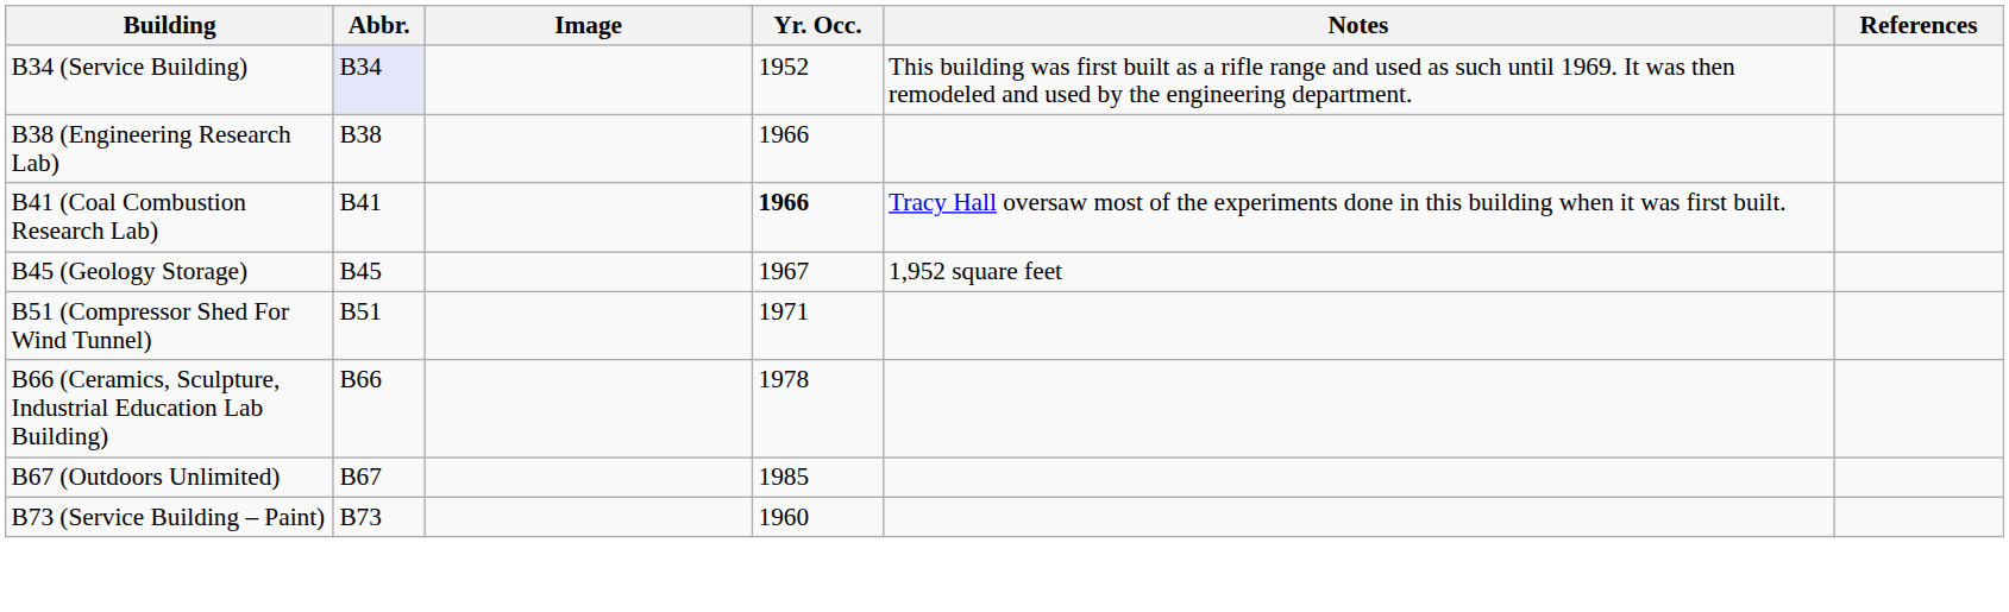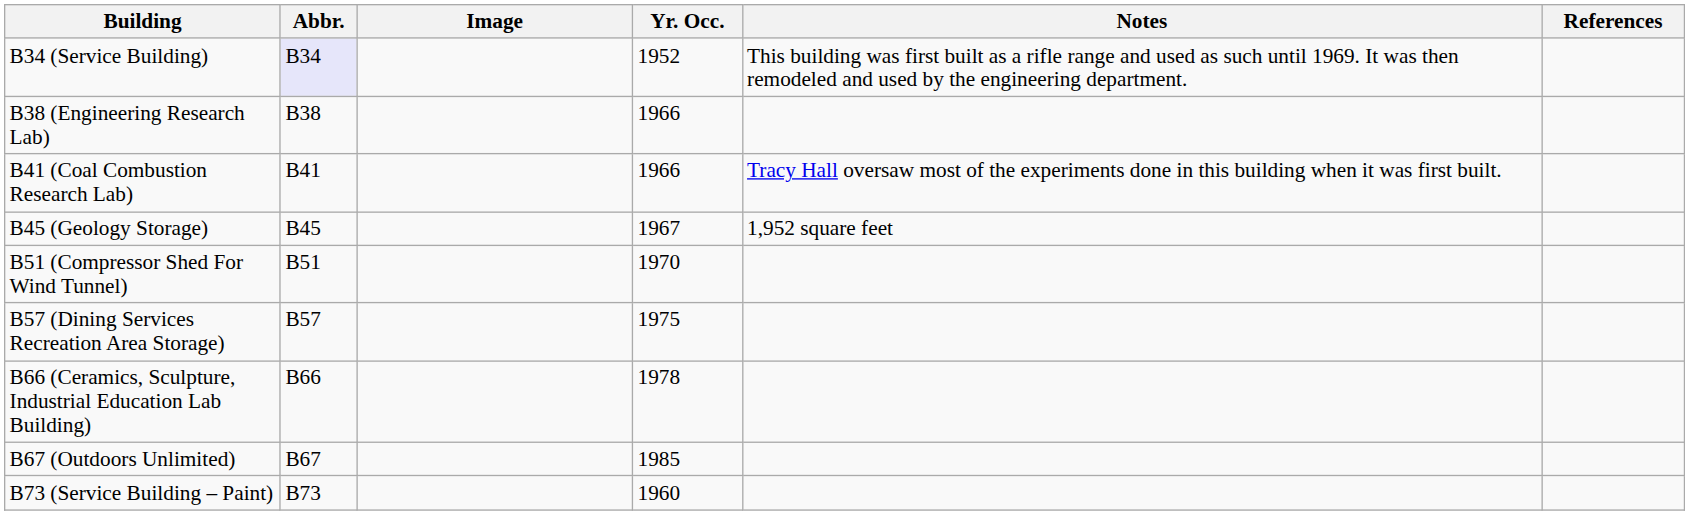B41 (Coal Combustion Research Lab) | Yr. Occ.: bold -> normal
B51 (Compressor Shed For Wind Tunnel) | Yr. Occ.: 1971 -> 1970
+ row: B57 (Dining Services Recreation Area Storage) | B57 | 1975
